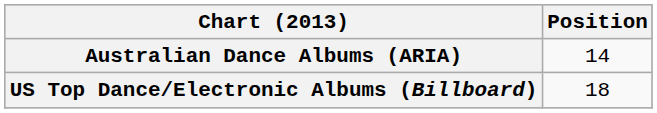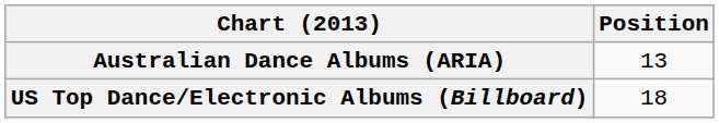Australian Dance Albums (ARIA) | Position: 14 -> 13
